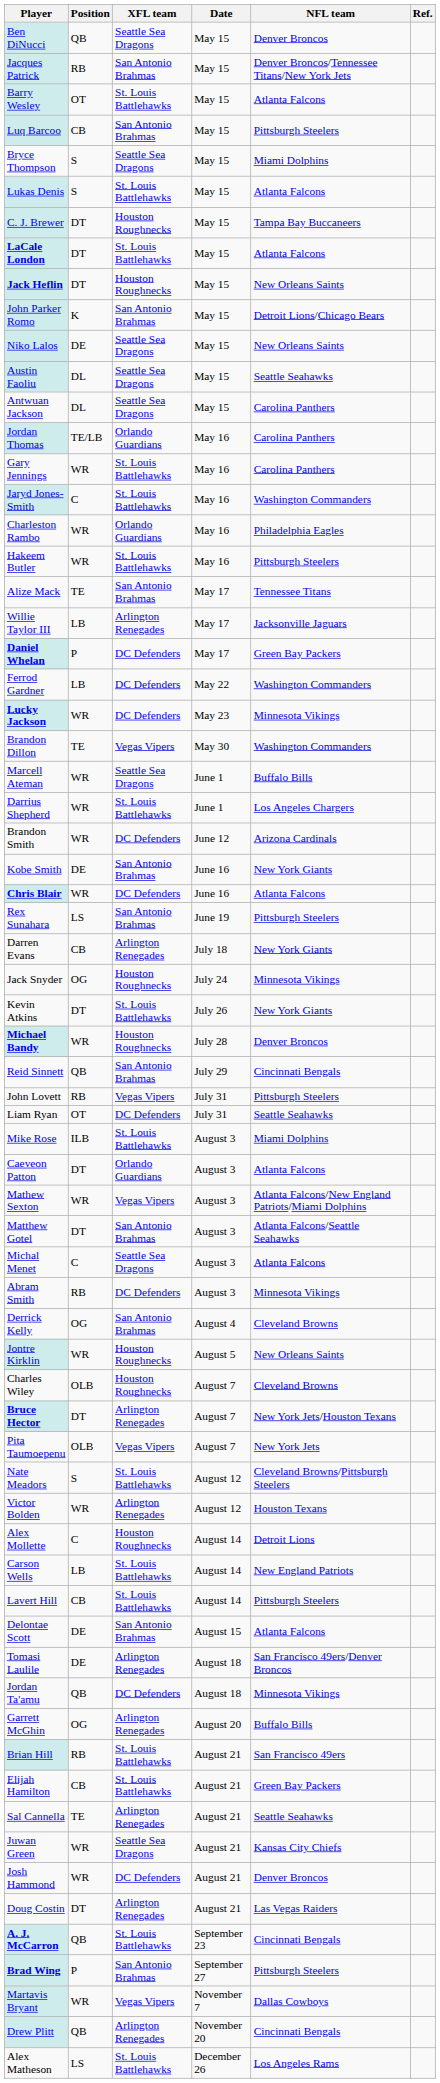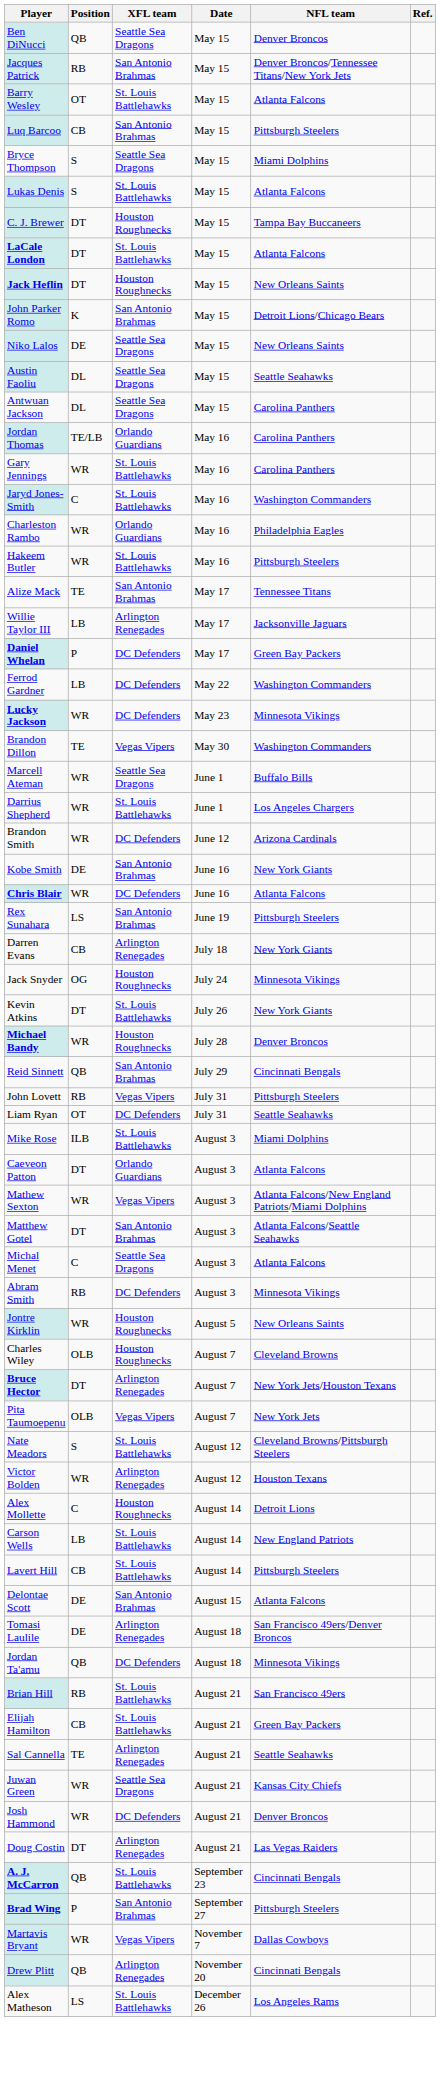- row: Derrick Kelly | OG | San Antonio Brahmas | August 4 | Cleveland Browns
- row: Garrett McGhin | OG | Arlington Renegades | August 20 | Buffalo Bills
